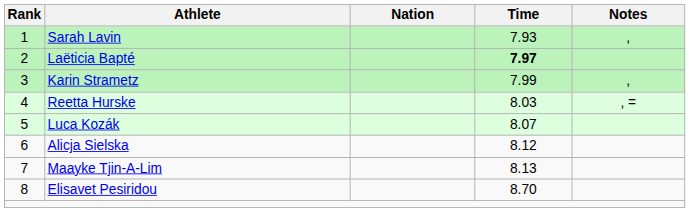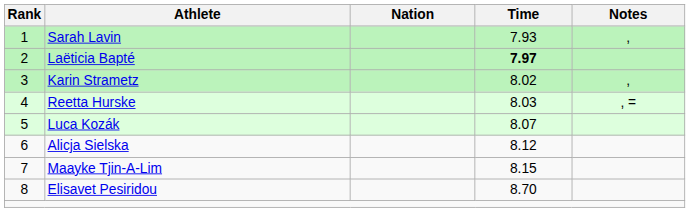Karin Strametz | Time: 7.99 -> 8.02
Maayke Tjin-A-Lim | Time: 8.13 -> 8.15
